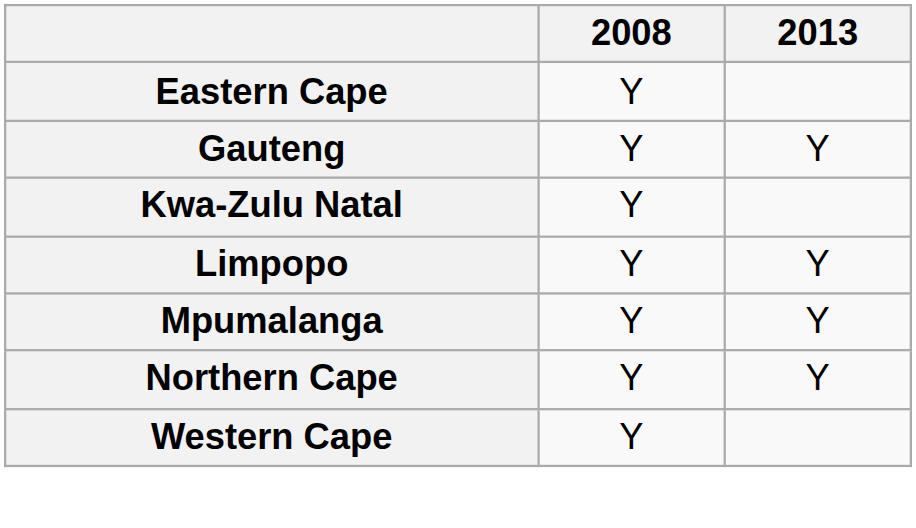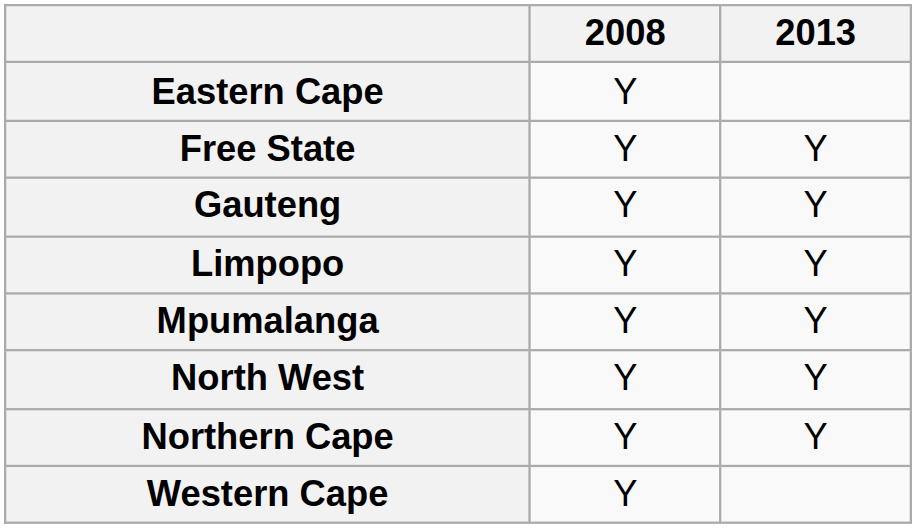+ row: Free State | Y | Y
- row: Kwa-Zulu Natal | Y
+ row: North West | Y | Y
